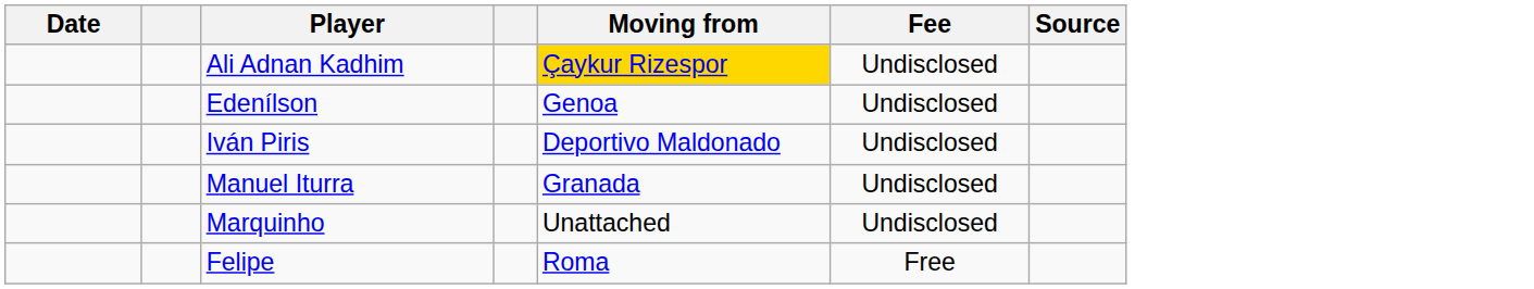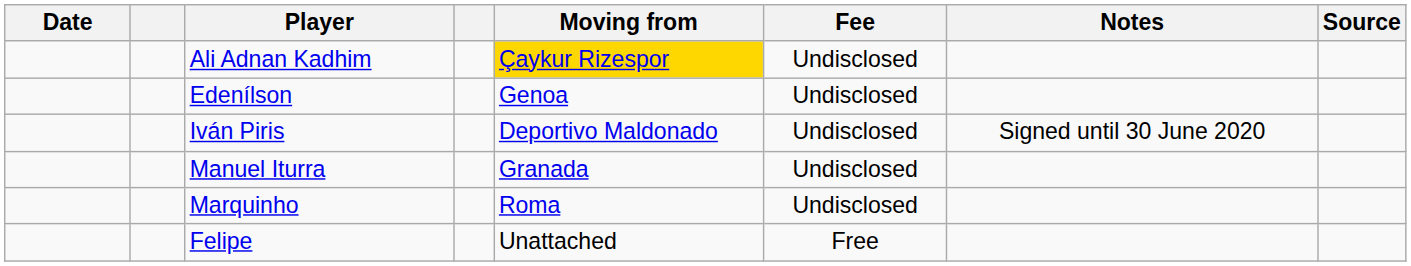+ column: Notes | Signed until 30 June 2020
Marquinho | Moving from: Unattached -> Roma
Felipe | Moving from: Roma -> Unattached
